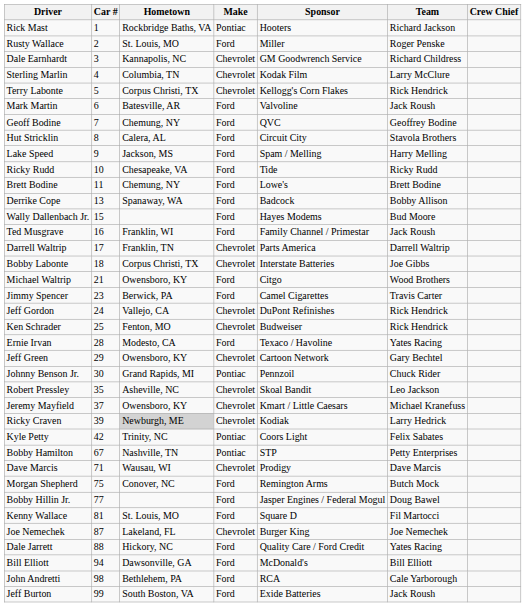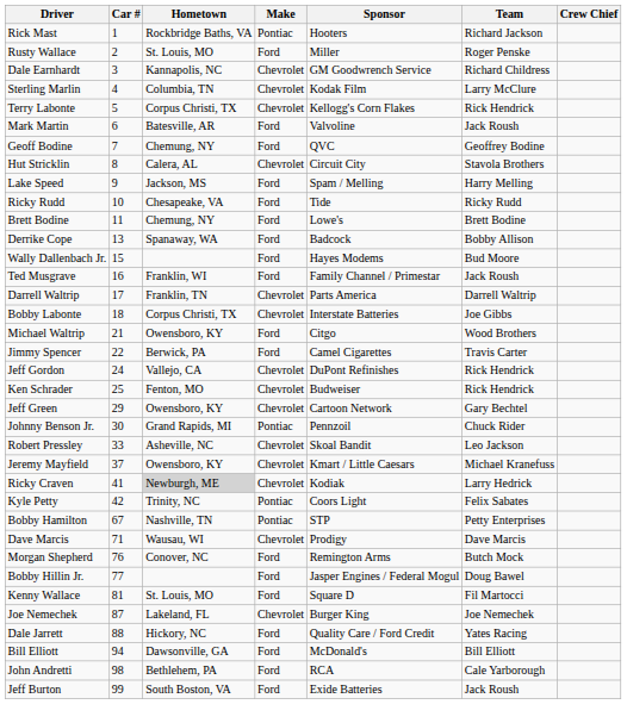Hut Stricklin | Make: Ford -> Chevrolet
Jimmy Spencer | Car #: 23 -> 22
- row: Ernie Irvan | 28 | Modesto, CA | Ford | Texaco / Havoline | Yates Racing
Robert Pressley | Car #: 35 -> 33
Ricky Craven | Car #: 39 -> 41
Morgan Shepherd | Car #: 75 -> 76
